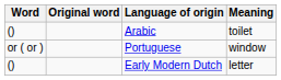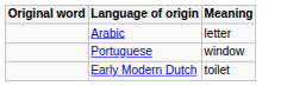- column: Word | () | or ( or ) | ()
Arabic | Meaning: toilet -> letter
Early Modern Dutch | Meaning: letter -> toilet
